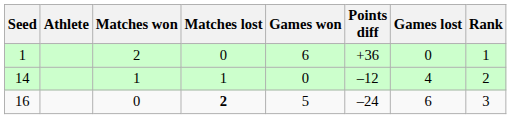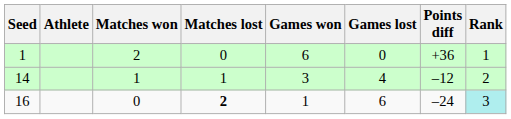columns swapped: Games lost <-> Points diff
14 | Games won: 0 -> 3
16 | Games won: 5 -> 1
16 | Rank: no background -> paleturquoise background
